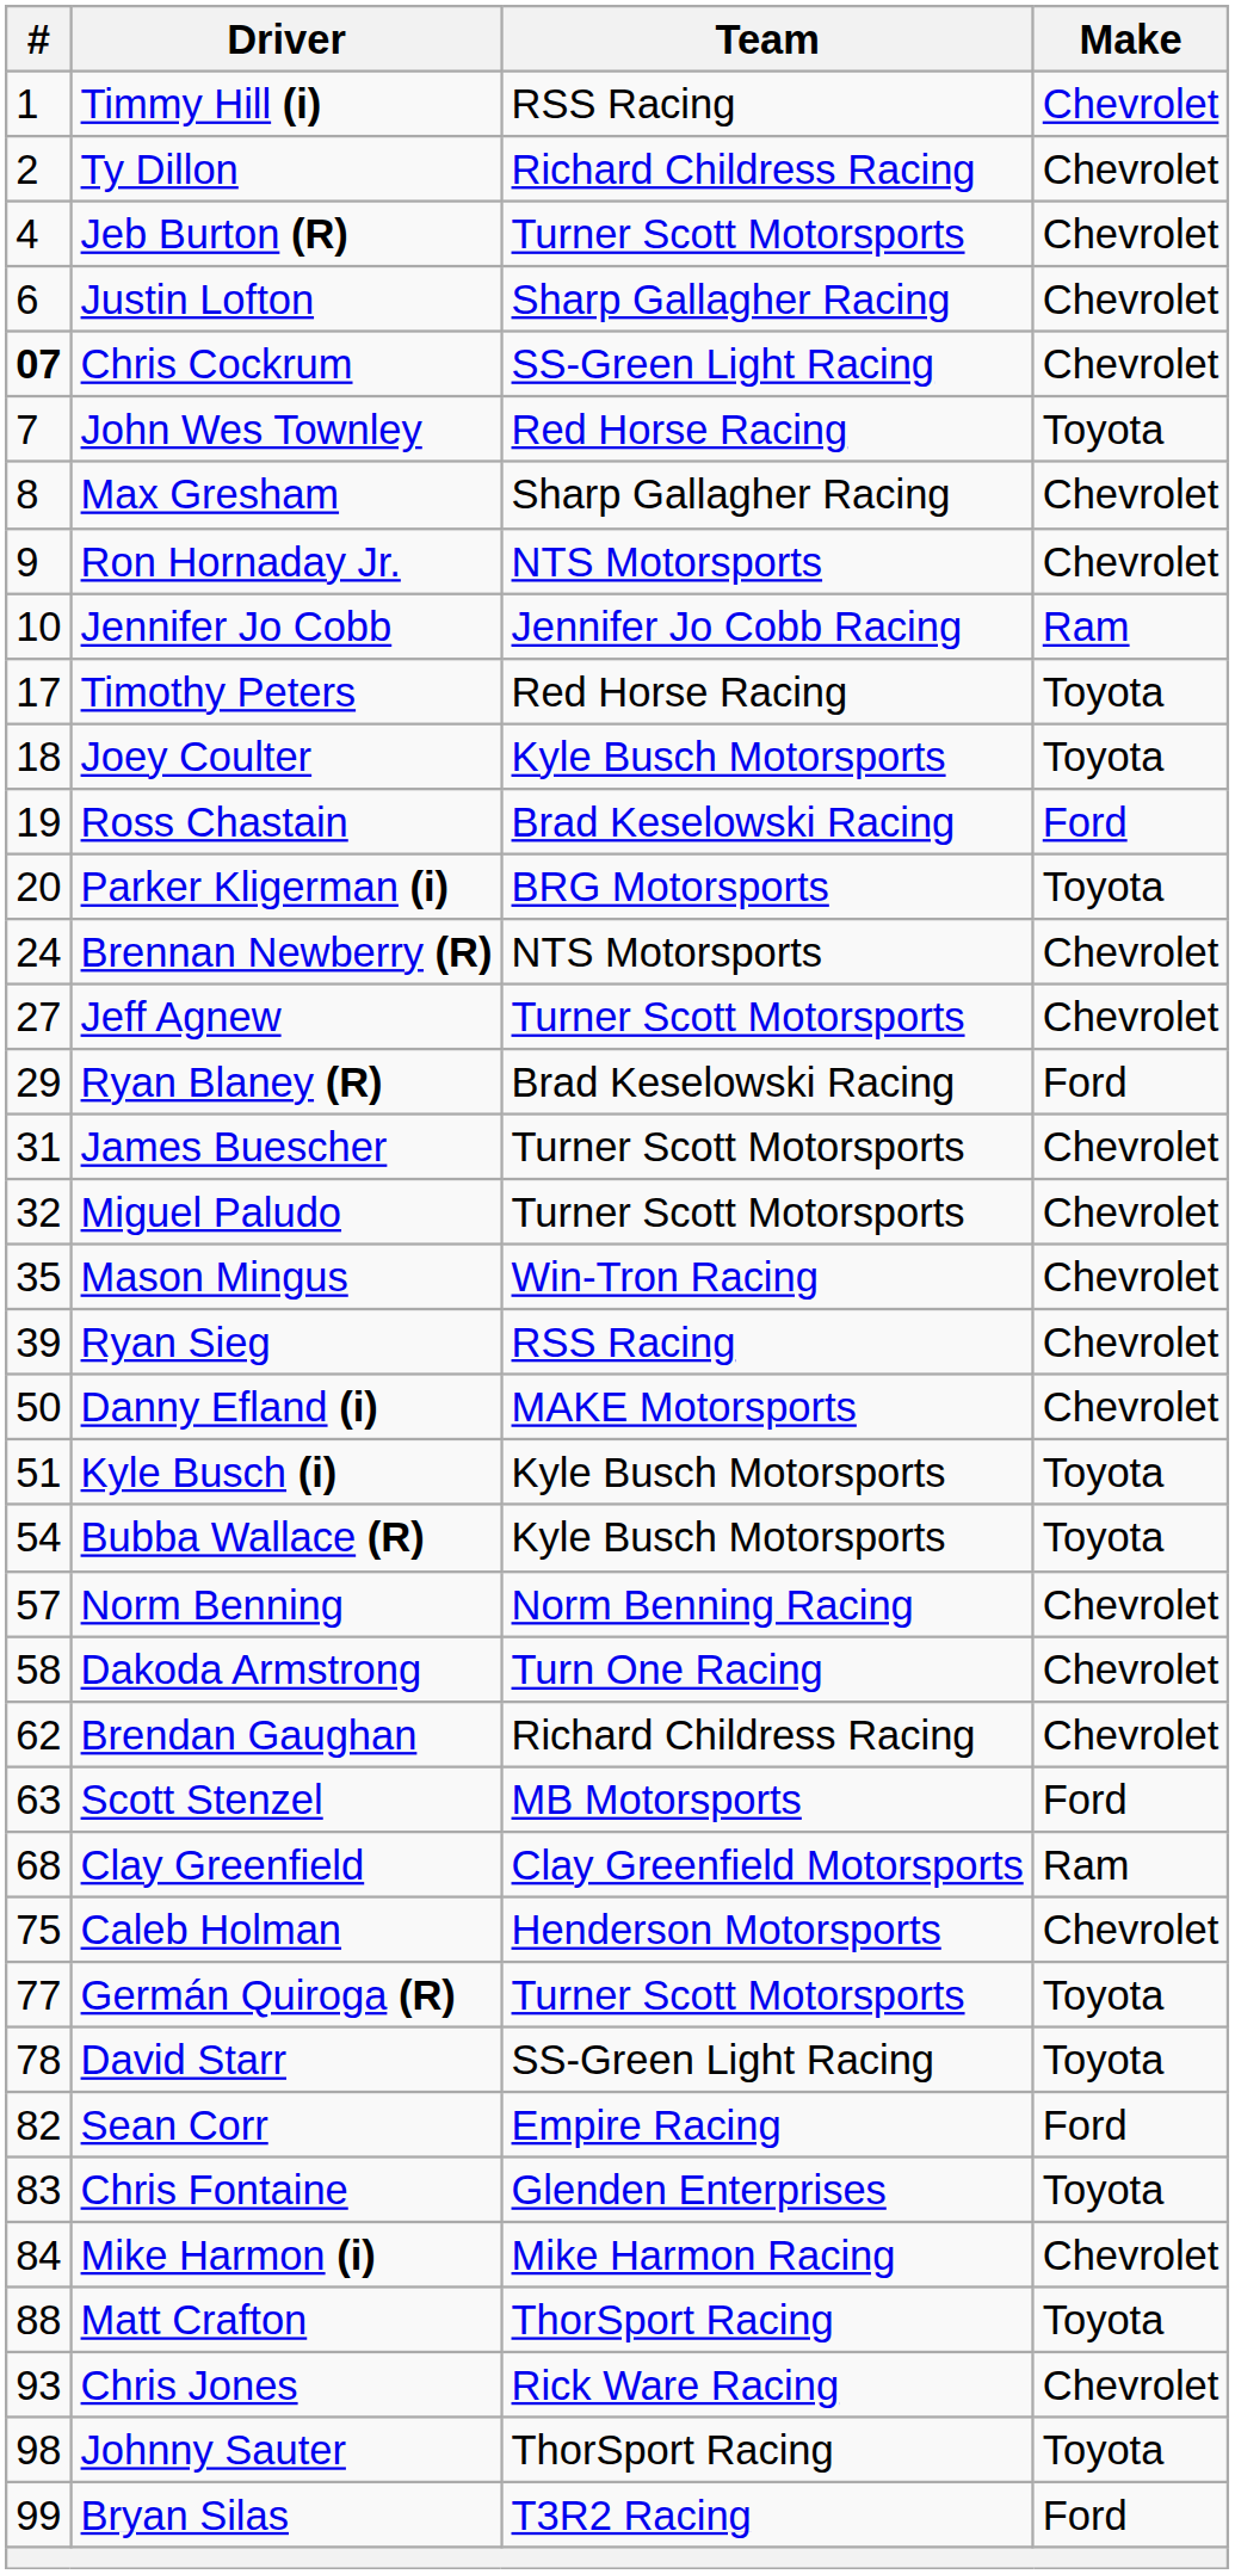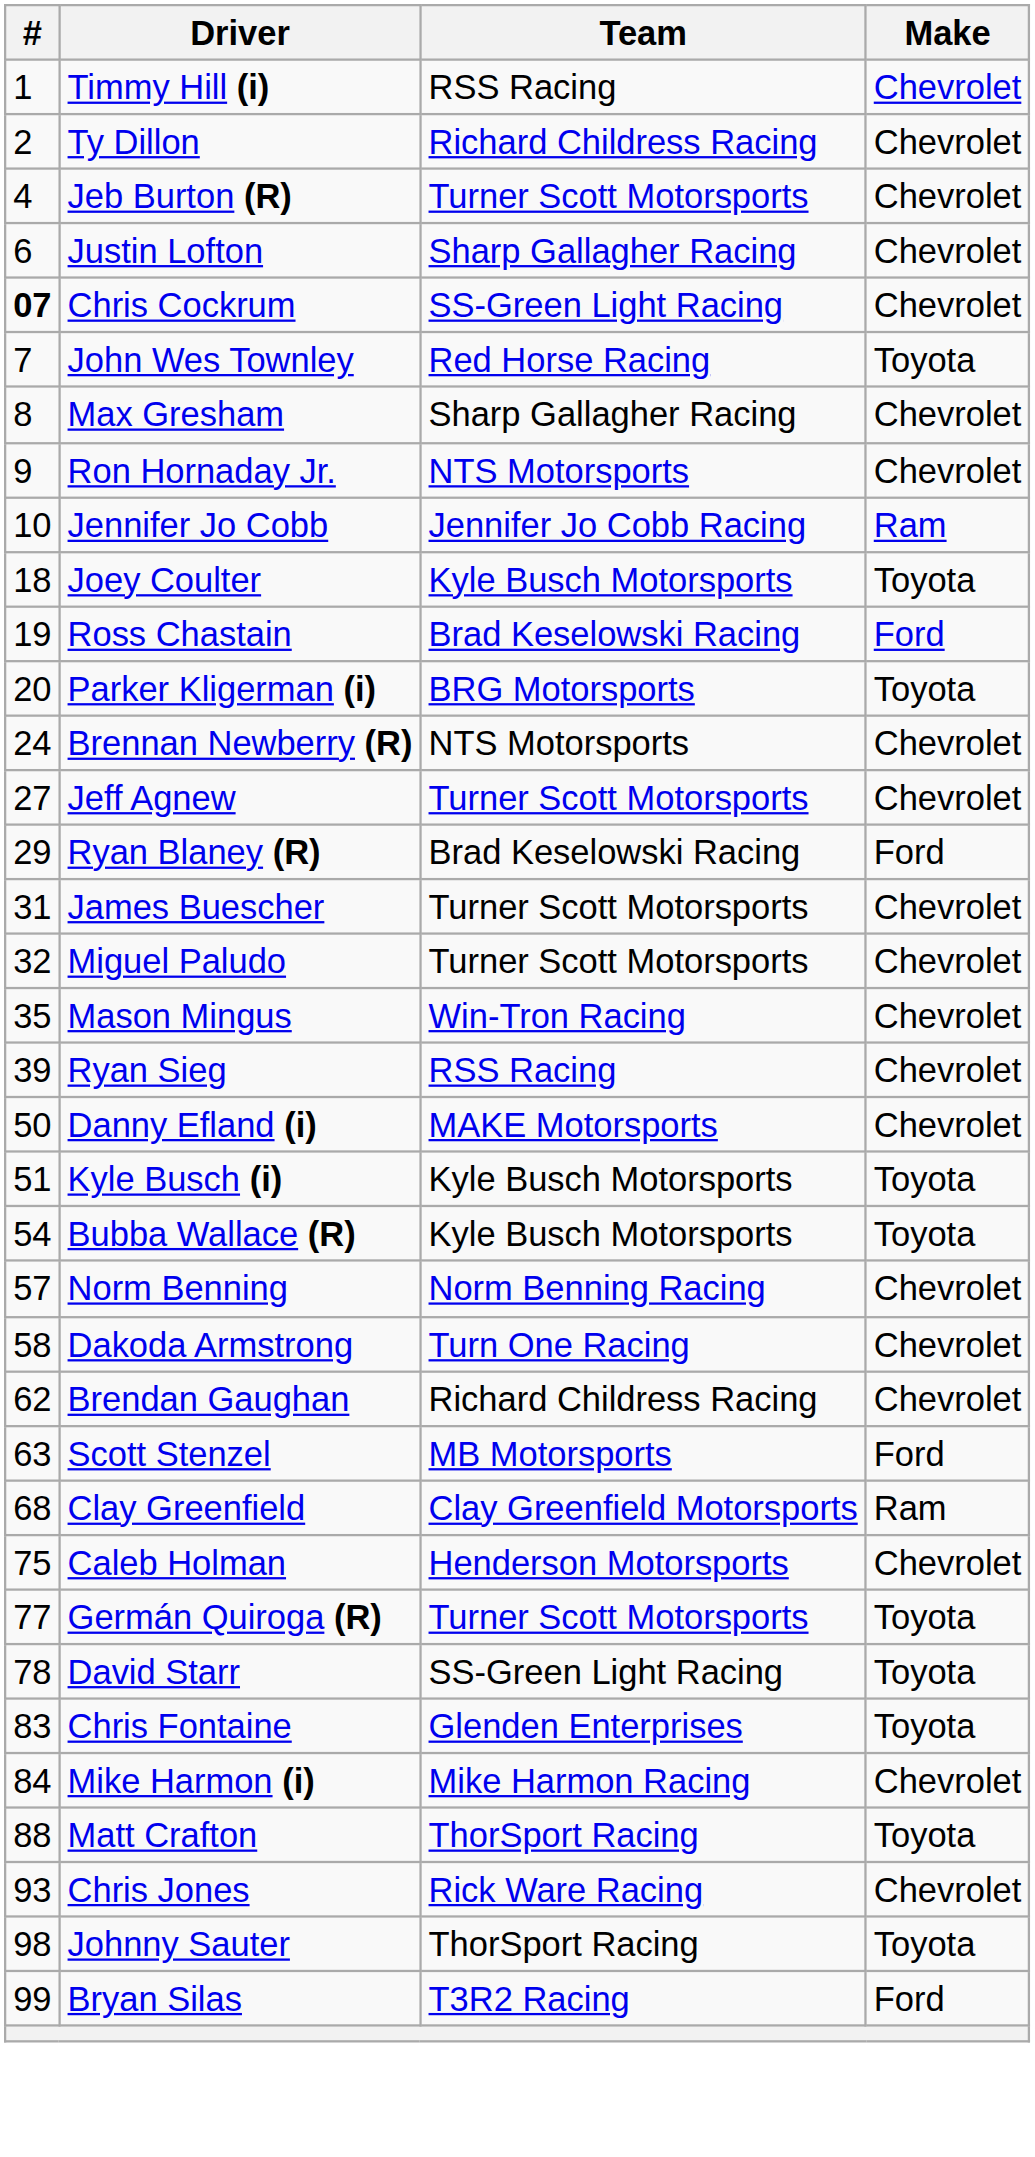- row: 17 | Timothy Peters | Red Horse Racing | Toyota
- row: 82 | Sean Corr | Empire Racing | Ford
